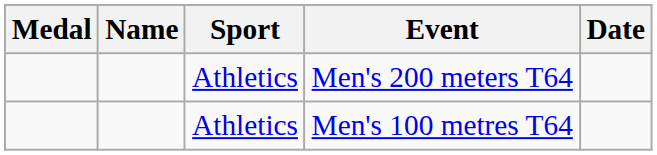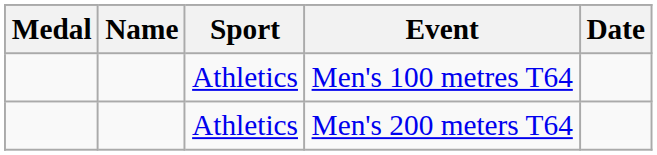rows swapped: Men's 200 meters T64 <-> Men's 100 metres T64
